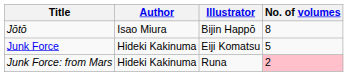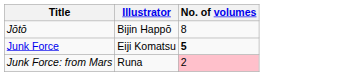- column: Author | Isao Miura | Hideki Kakinuma | Hideki Kakinuma
Junk Force | No. of volumes: normal -> bold
